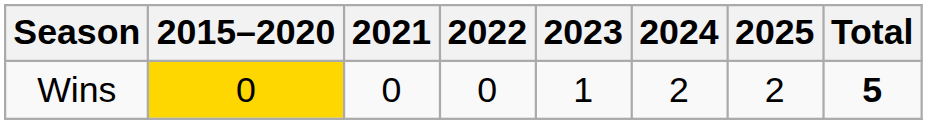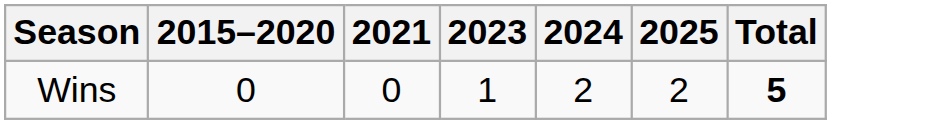- column: 2022 | 0
Wins | 2015–2020: gold background -> no background
